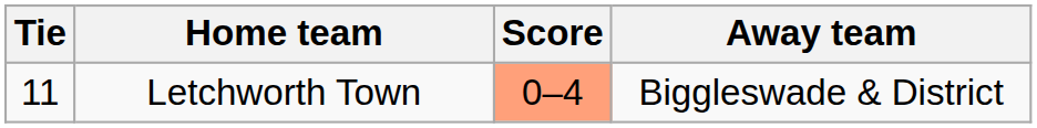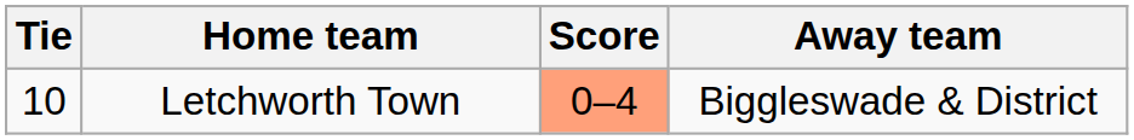Letchworth Town | Tie: 11 -> 10
